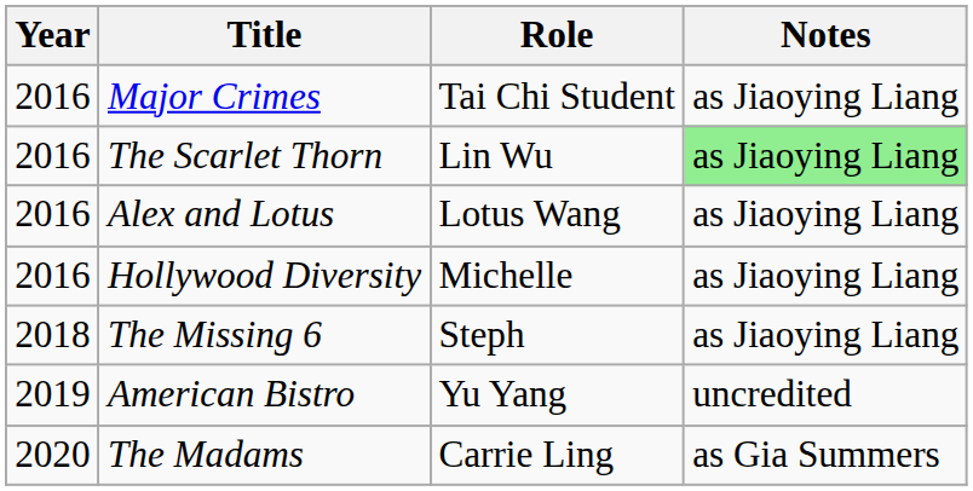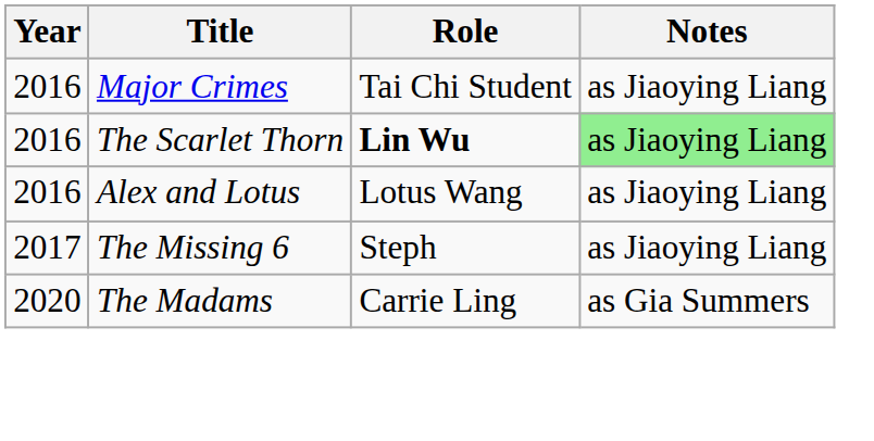The Scarlet Thorn | Role: normal -> bold
- row: 2016 | Hollywood Diversity | Michelle | as Jiaoying Liang
The Missing 6 | Year: 2018 -> 2017
- row: 2019 | American Bistro | Yu Yang | uncredited
